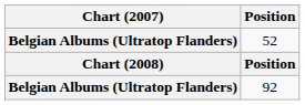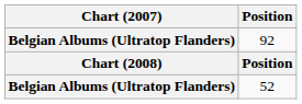rows swapped: 52 <-> 92
